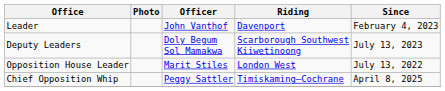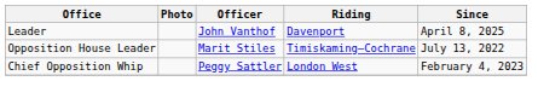Leader | Since: February 4, 2023 -> April 8, 2025
- row: Deputy Leaders | Doly Begum Sol Mamakwa | Scarborough Southwest Kiiwetinoong | July 13, 2023
Opposition House Leader | Riding: London West -> Timiskaming—Cochrane
Chief Opposition Whip | Riding: Timiskaming—Cochrane -> London West
Chief Opposition Whip | Since: April 8, 2025 -> February 4, 2023
